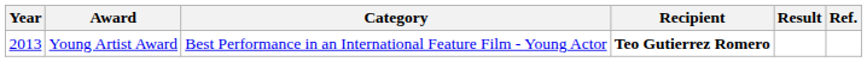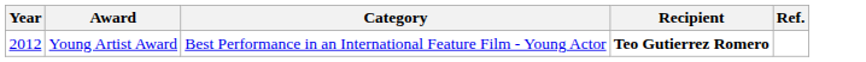- column: Result
Young Artist Award | Year: 2013 -> 2012
